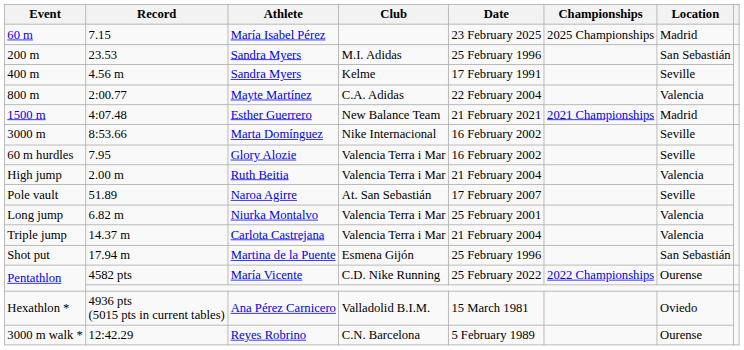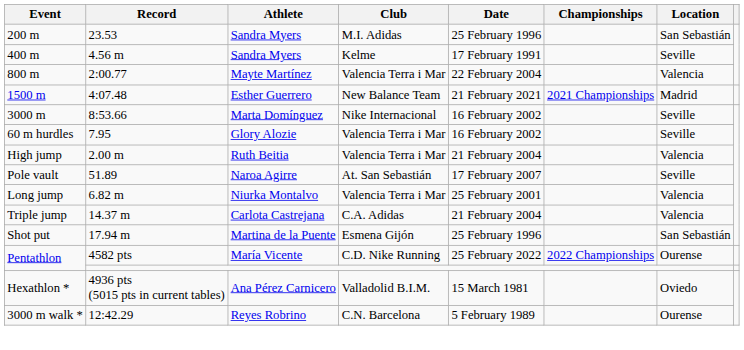- row: 60 m | 7.15 | María Isabel Pérez | 23 February 2025 | 2025 Championships | Madrid
800 m | Club: C.A. Adidas -> Valencia Terra i Mar
Triple jump | Club: Valencia Terra i Mar -> C.A. Adidas
